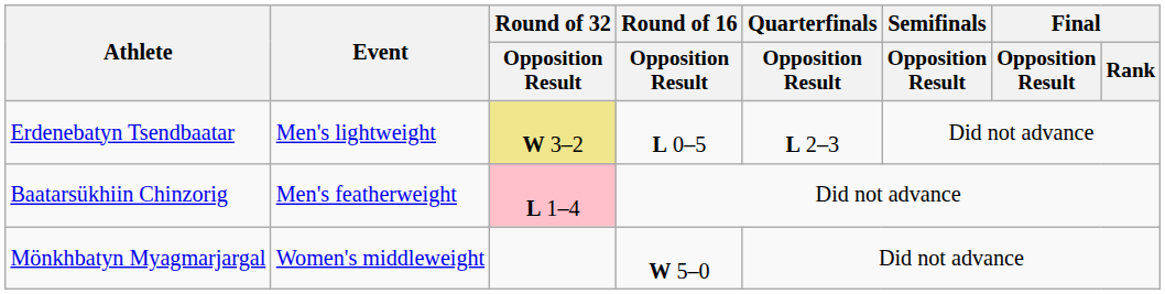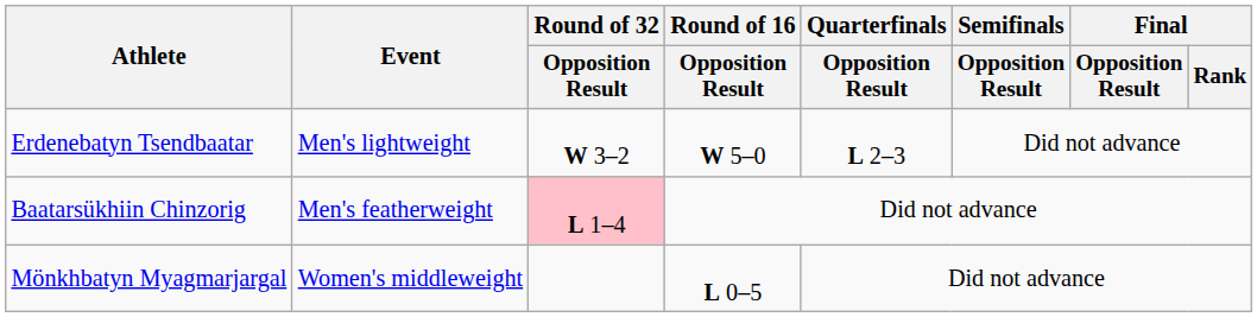Erdenebatyn Tsendbaatar | Round of 32 / Opposition Result: khaki background -> no background
Erdenebatyn Tsendbaatar | Round of 16 / Opposition Result: L 0–5 -> W 5–0
Mönkhbatyn Myagmarjargal | Round of 16 / Opposition Result: W 5–0 -> L 0–5
